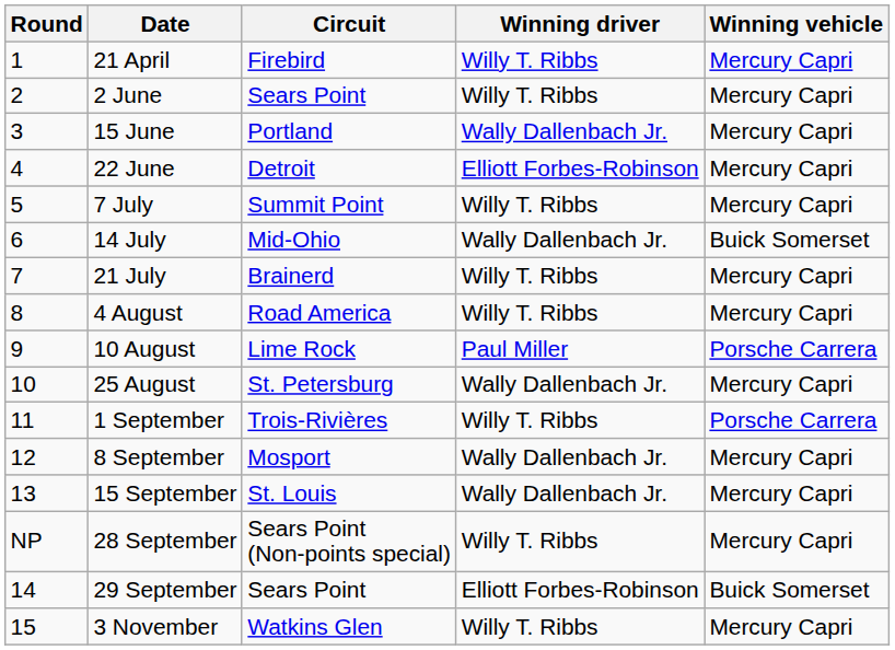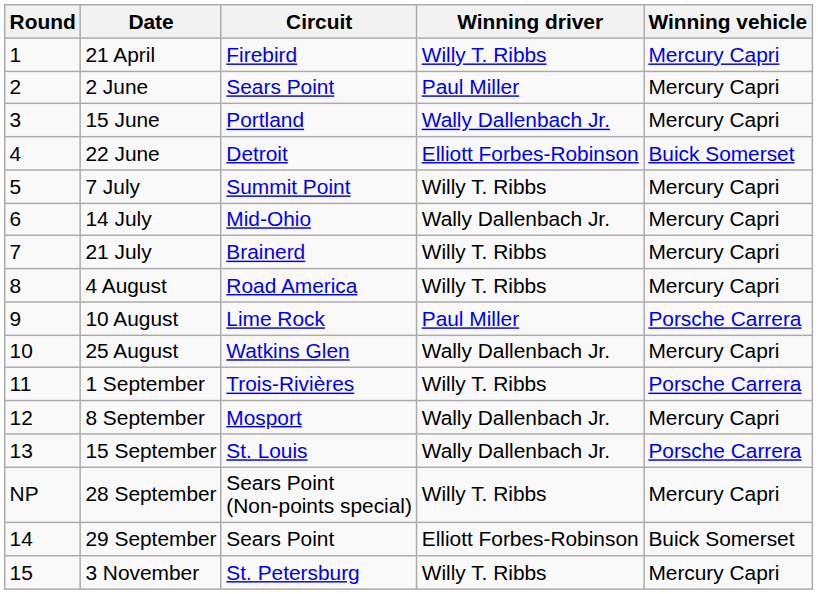2 June | Winning driver: Willy T. Ribbs -> Paul Miller
22 June | Winning vehicle: Mercury Capri -> Buick Somerset
14 July | Winning vehicle: Buick Somerset -> Mercury Capri
25 August | Circuit: St. Petersburg -> Watkins Glen
15 September | Winning vehicle: Mercury Capri -> Porsche Carrera
3 November | Circuit: Watkins Glen -> St. Petersburg
